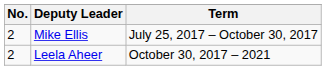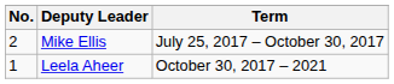Leela Aheer | No.: 2 -> 1
